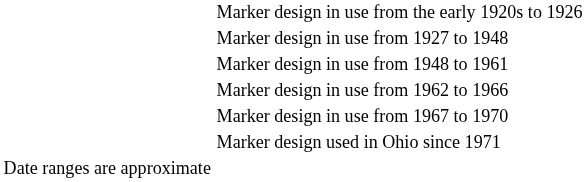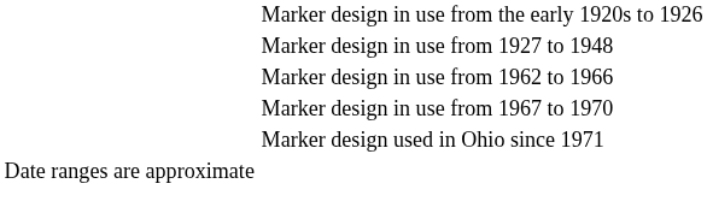- row: Marker design in use from 1948 to 1961
